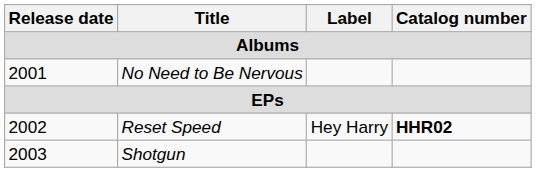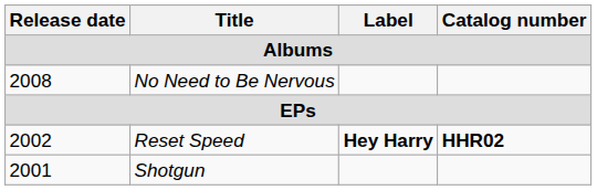No Need to Be Nervous | Release date: 2001 -> 2008
Reset Speed | Label: normal -> bold
Shotgun | Release date: 2003 -> 2001
